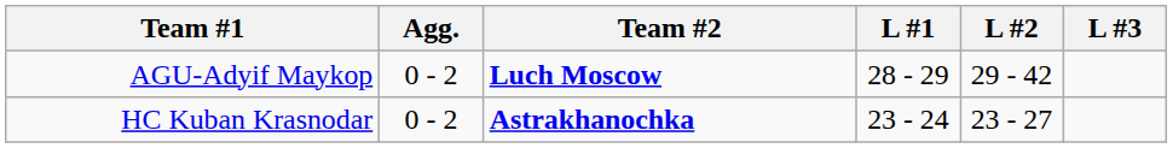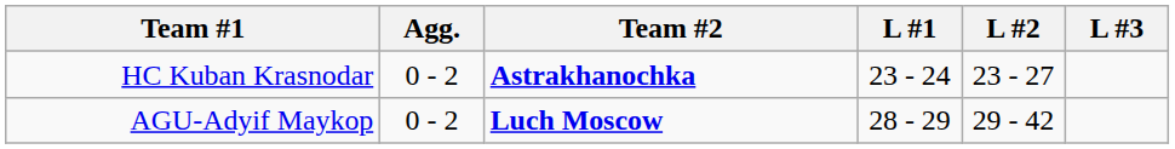rows swapped: HC Kuban Krasnodar <-> AGU-Adyif Maykop
